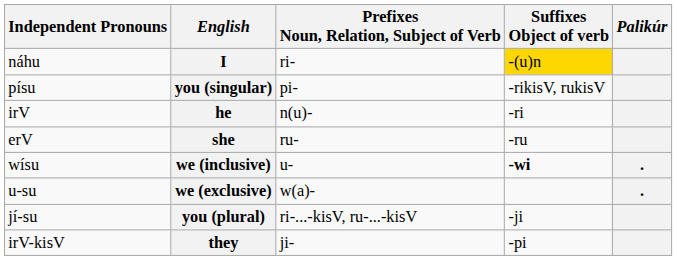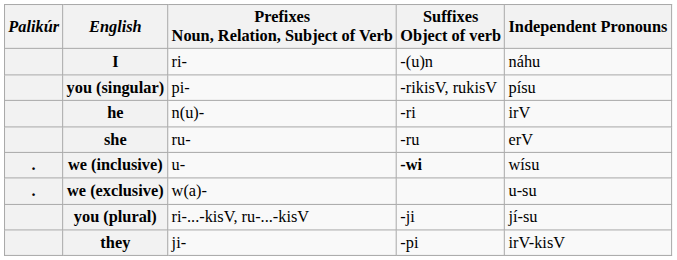columns swapped: Palikúr <-> Independent Pronouns
I | Suffixes Object of verb: gold background -> no background
